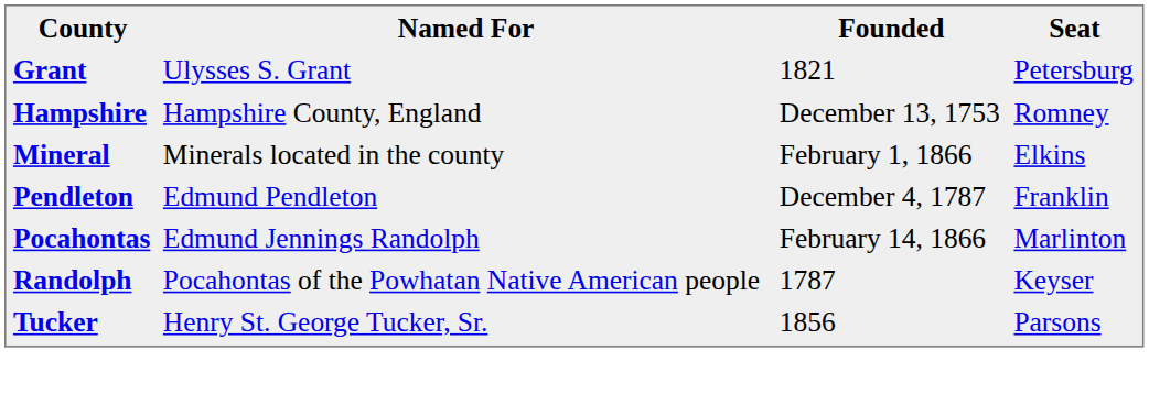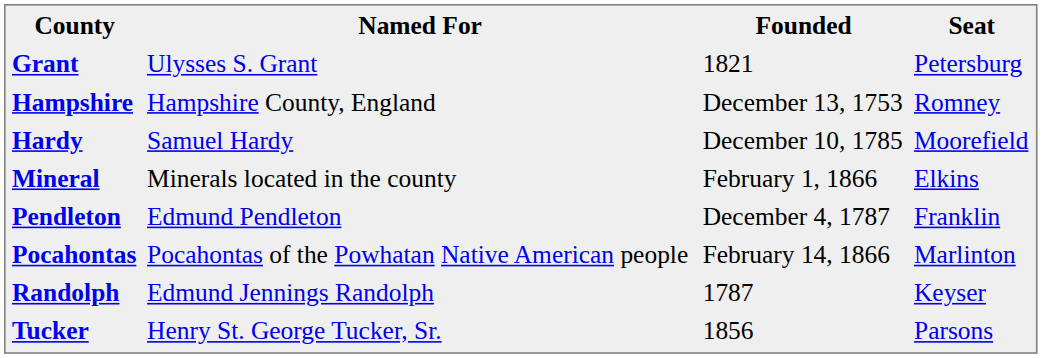+ row: Hardy | Samuel Hardy | December 10, 1785 | Moorefield
Pocahontas | Named For: Edmund Jennings Randolph -> Pocahontas of the Powhatan Native American people
Randolph | Named For: Pocahontas of the Powhatan Native American people -> Edmund Jennings Randolph
